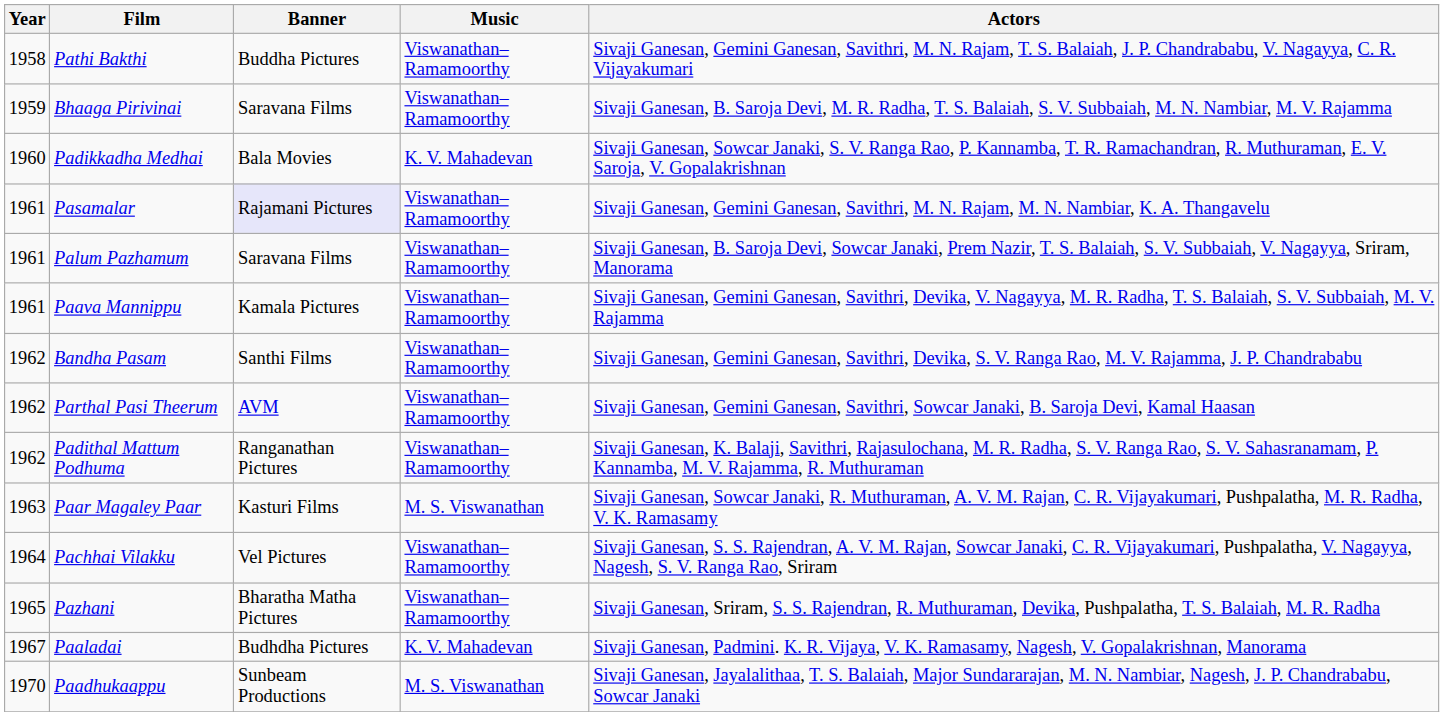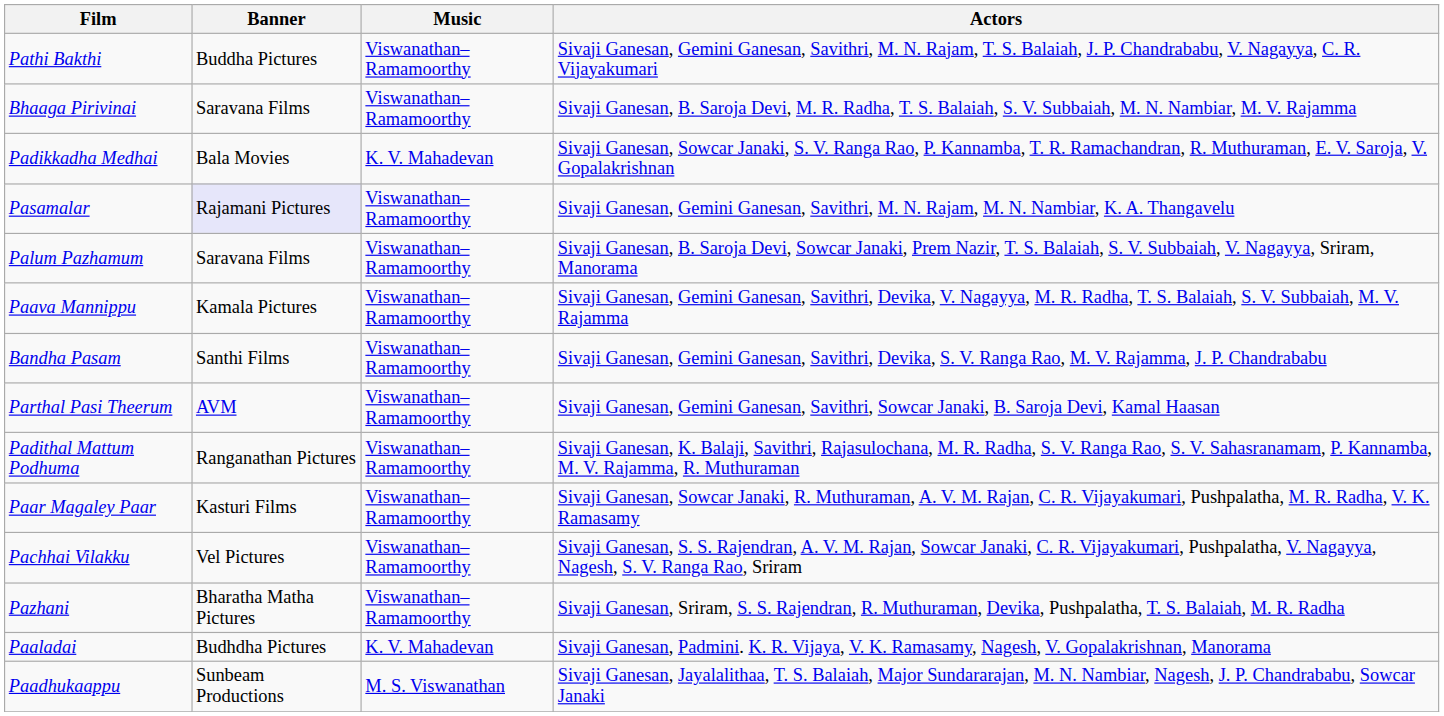- column: Year | 1958 | 1959 | 1960 | 1961 | 1961 | 1961 | 1962 | 1962 | 1962 | 1963 | 1964 | 1965 | 1967 | 1970
Paar Magaley Paar | Music: M. S. Viswanathan -> Viswanathan–Ramamoorthy
